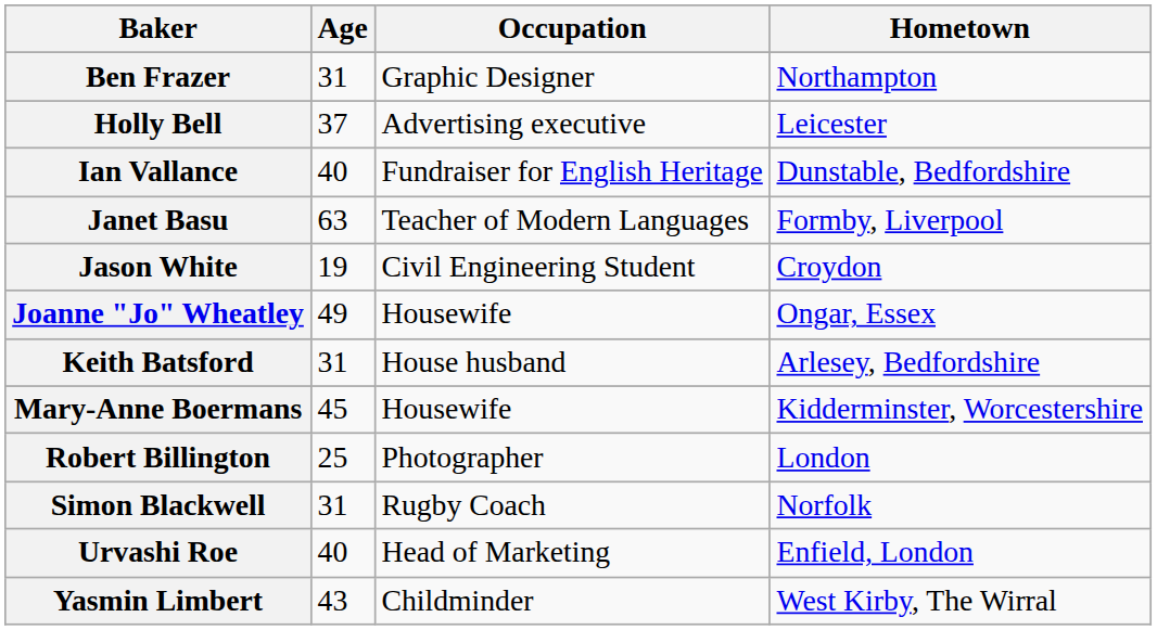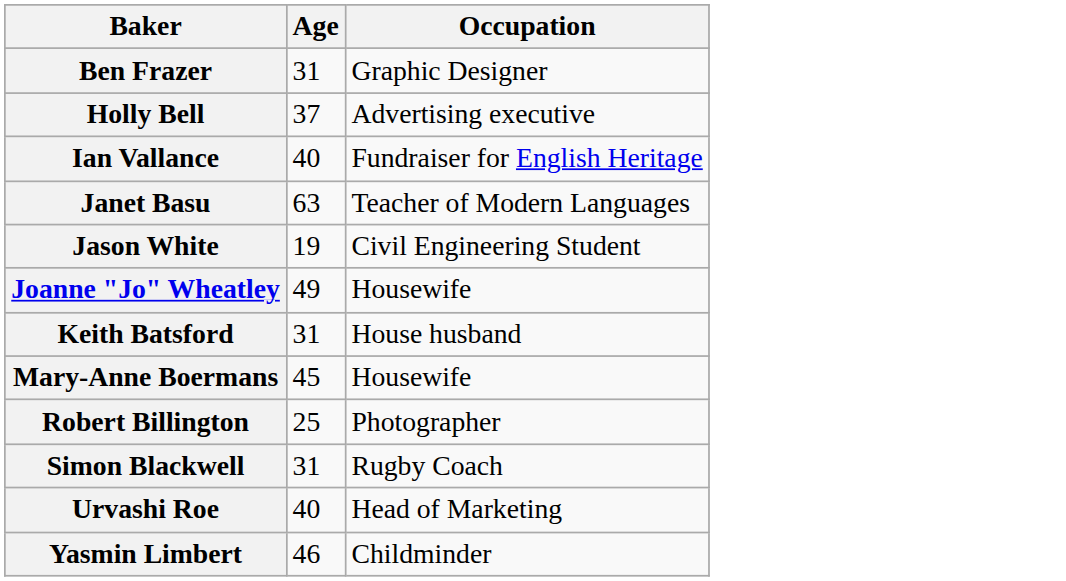- column: Hometown | Northampton | Leicester | Dunstable, Bedfordshire | Formby, Liverpool | Croydon | Ongar, Essex | Arlesey, Bedfordshire | Kidderminster, Worcestershire | London | Norfolk | Enfield, London | West Kirby, The Wirral
Yasmin Limbert | Age: 43 -> 46
